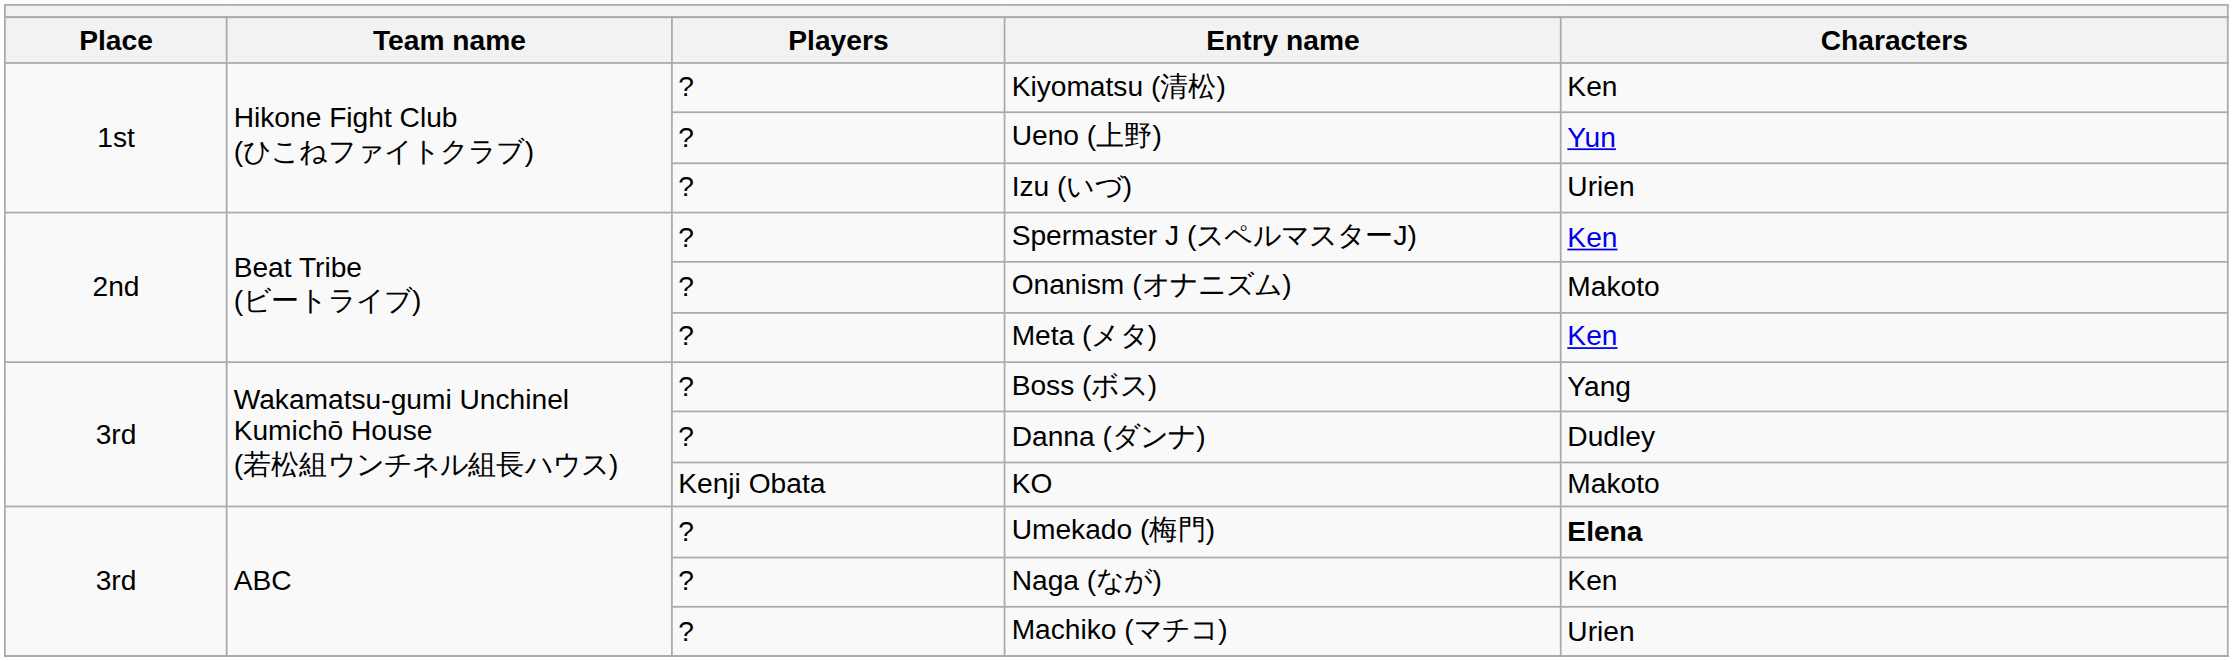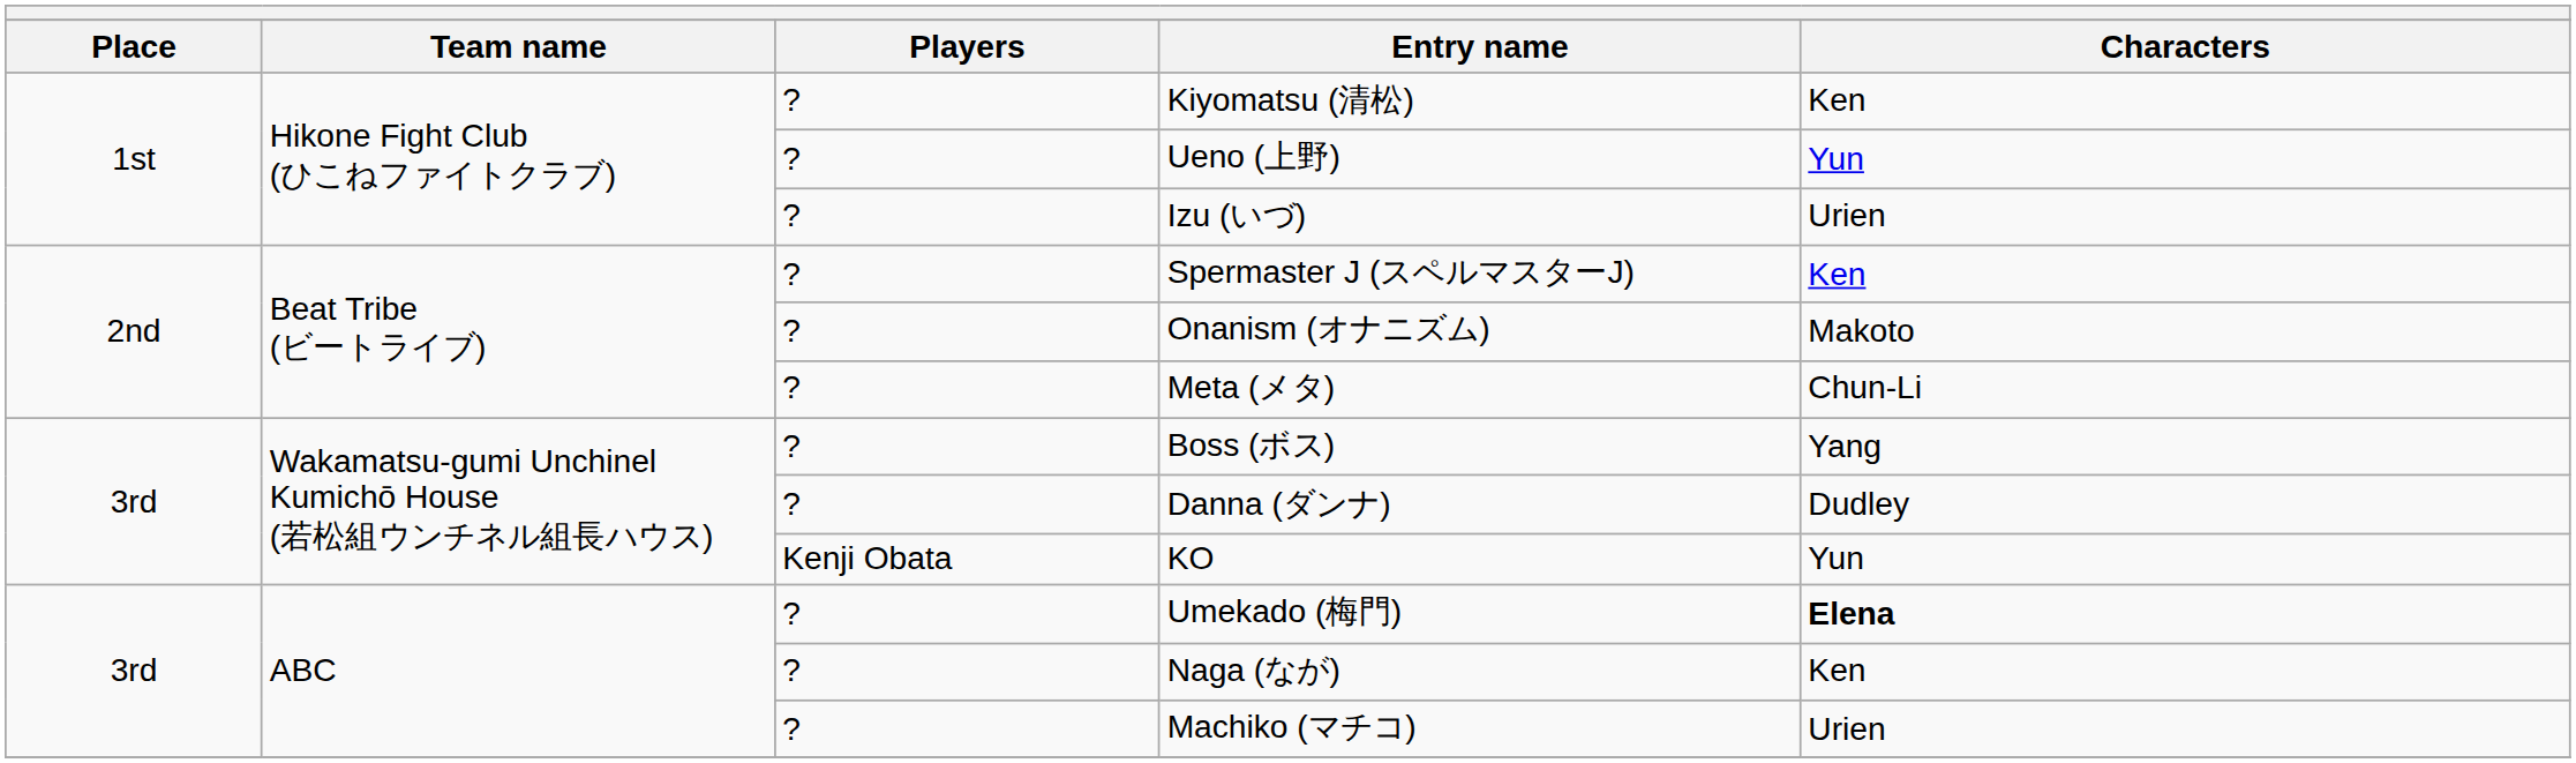Meta (メタ) | Characters: Ken -> Chun-Li
KO | Characters: Makoto -> Yun
